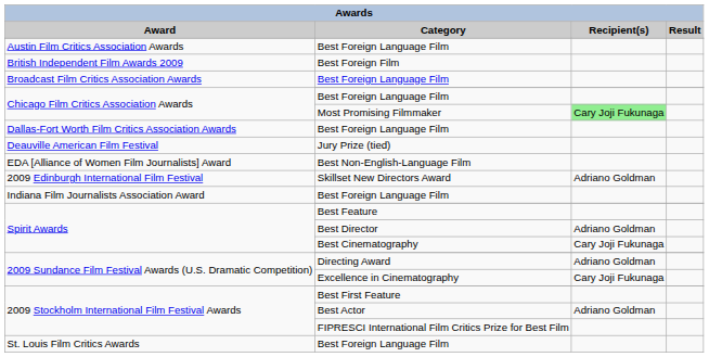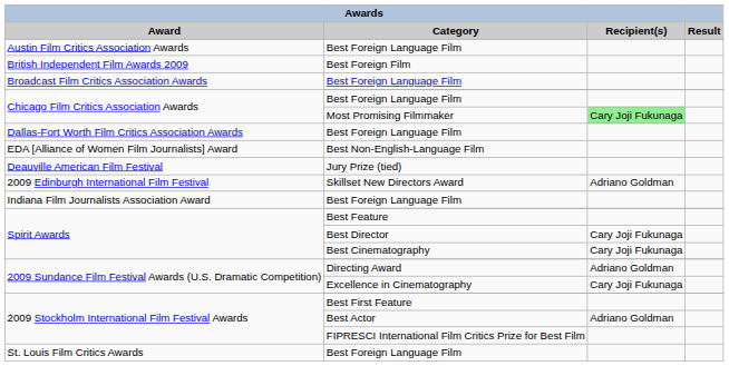rows swapped: Jury Prize (tied) <-> Best Non-English-Language Film
Best Director | Recipient(s): Adriano Goldman -> Cary Joji Fukunaga
